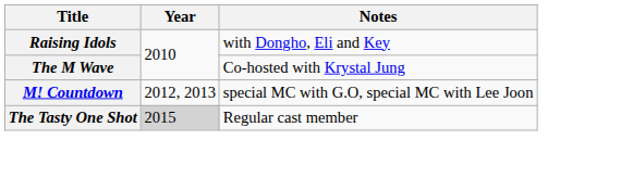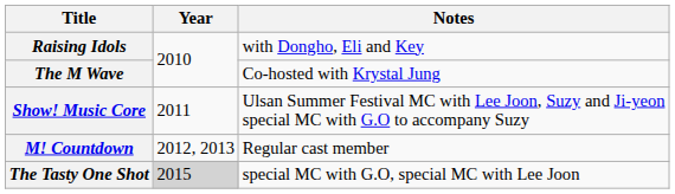+ row: Show! Music Core | 2011 | Ulsan Summer Festival MC with Lee Joon, Suzy and Ji-yeon special MC with G.O to accompany Suzy
M! Countdown | Notes: special MC with G.O, special MC with Lee Joon -> Regular cast member
The Tasty One Shot | Notes: Regular cast member -> special MC with G.O, special MC with Lee Joon
